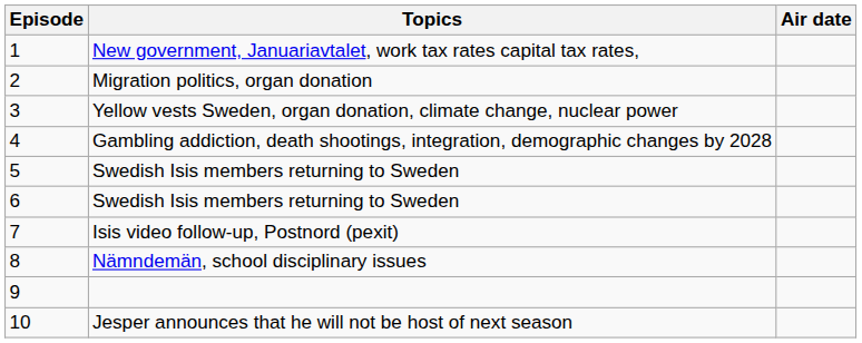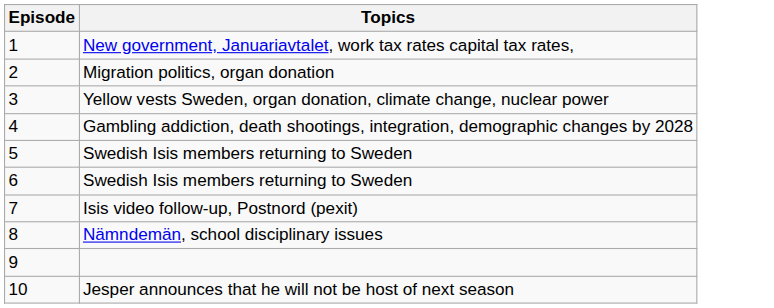- column: Air date
